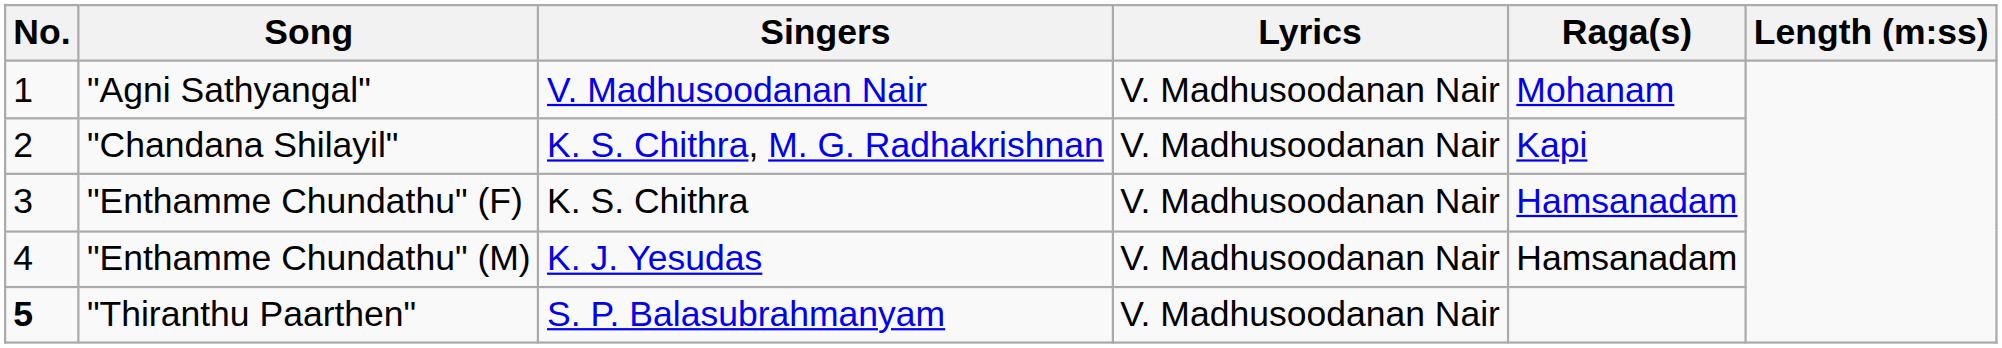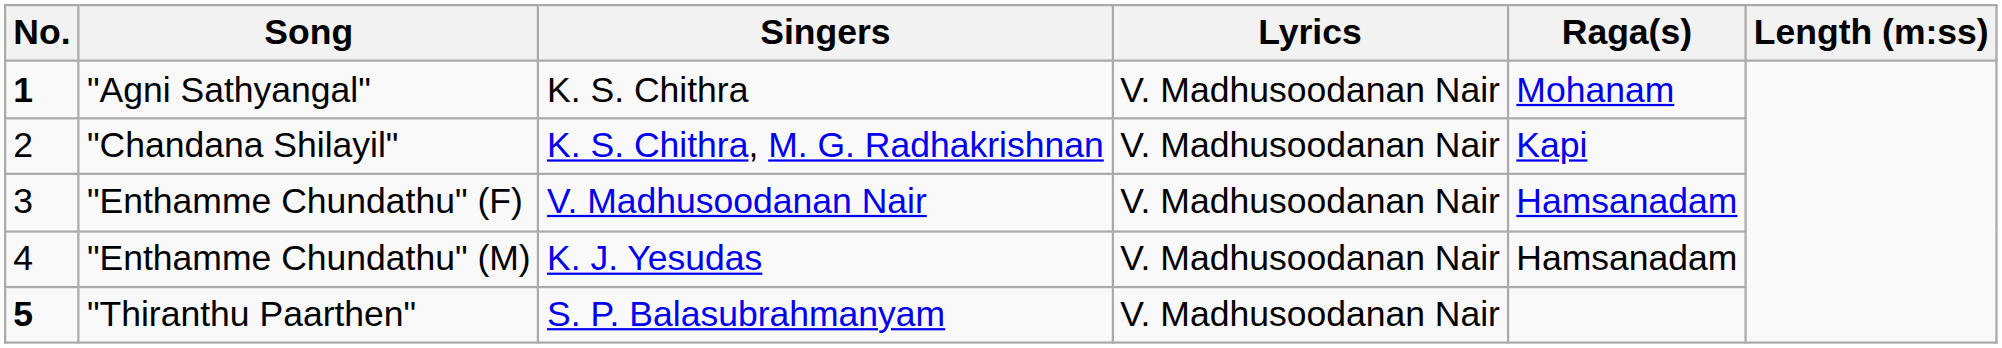"Agni Sathyangal" | No.: normal -> bold
"Agni Sathyangal" | Singers: V. Madhusoodanan Nair -> K. S. Chithra
"Enthamme Chundathu" (F) | Singers: K. S. Chithra -> V. Madhusoodanan Nair
